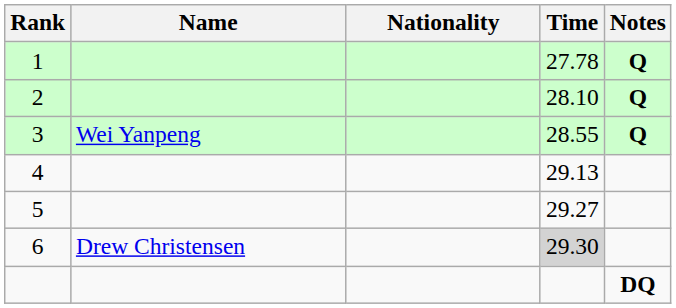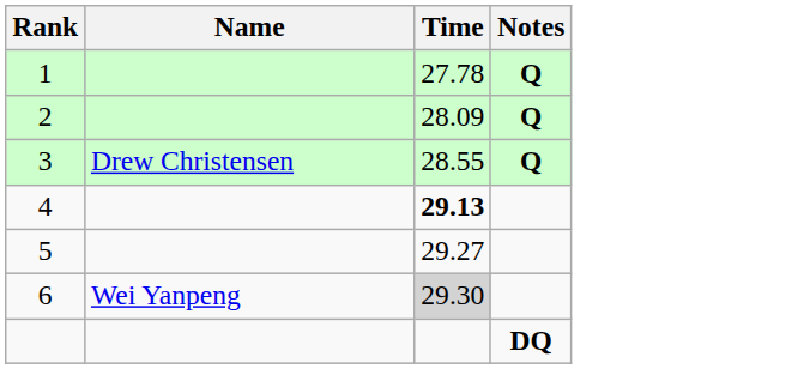- column: Nationality
2 | Time: 28.10 -> 28.09
3 | Name: Wei Yanpeng -> Drew Christensen
4 | Time: normal -> bold
6 | Name: Drew Christensen -> Wei Yanpeng
